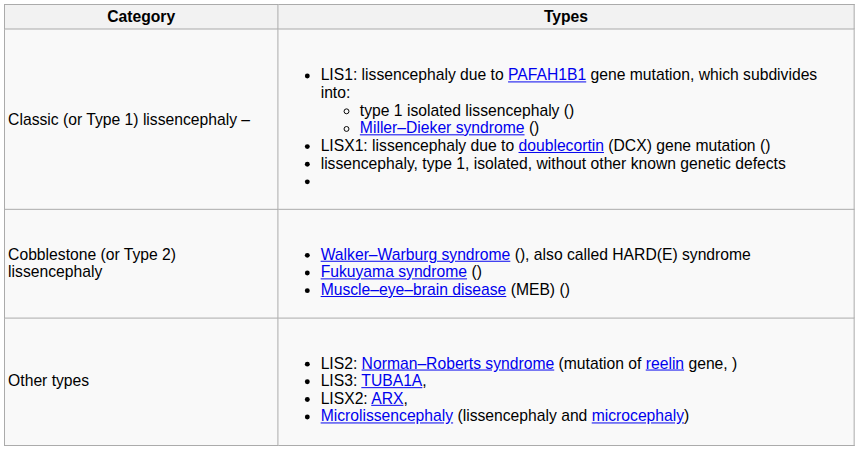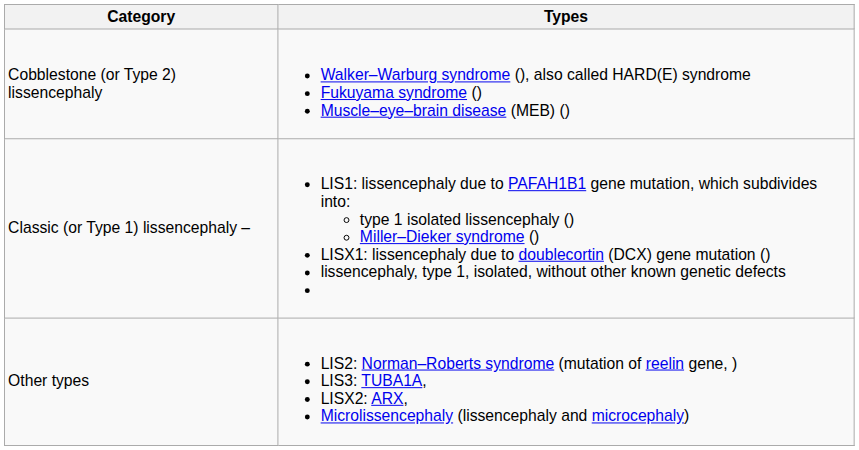rows swapped: Classic (or Type 1) lissencephaly – <-> Cobblestone (or Type 2) lissencephaly
